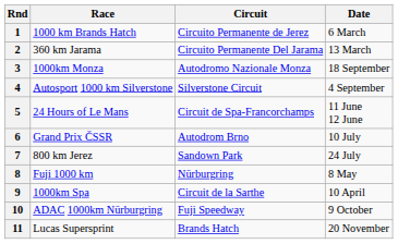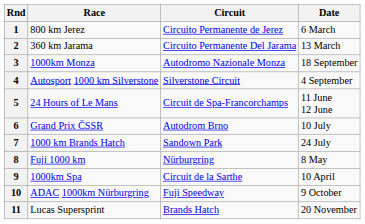1 | Race: 1000 km Brands Hatch -> 800 km Jerez
7 | Race: 800 km Jerez -> 1000 km Brands Hatch
